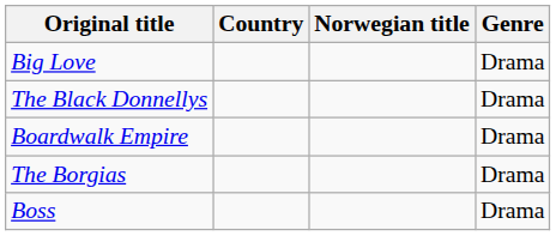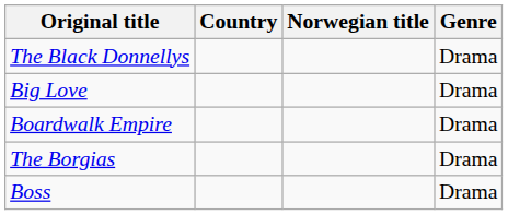rows swapped: Big Love <-> The Black Donnellys
